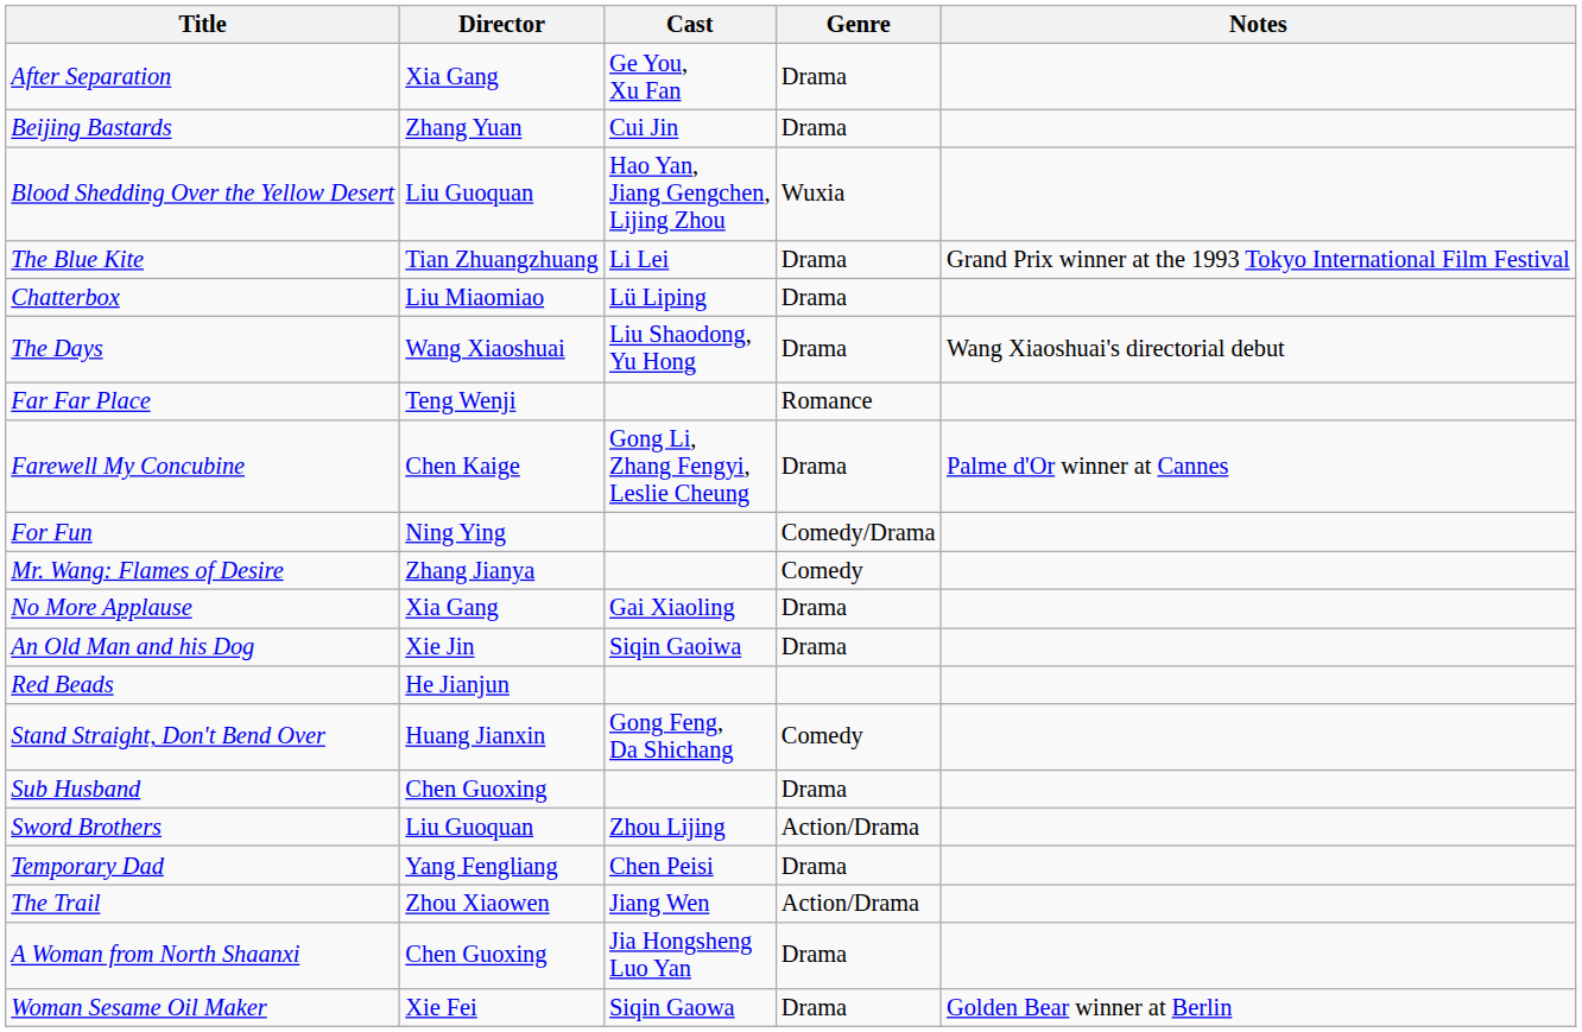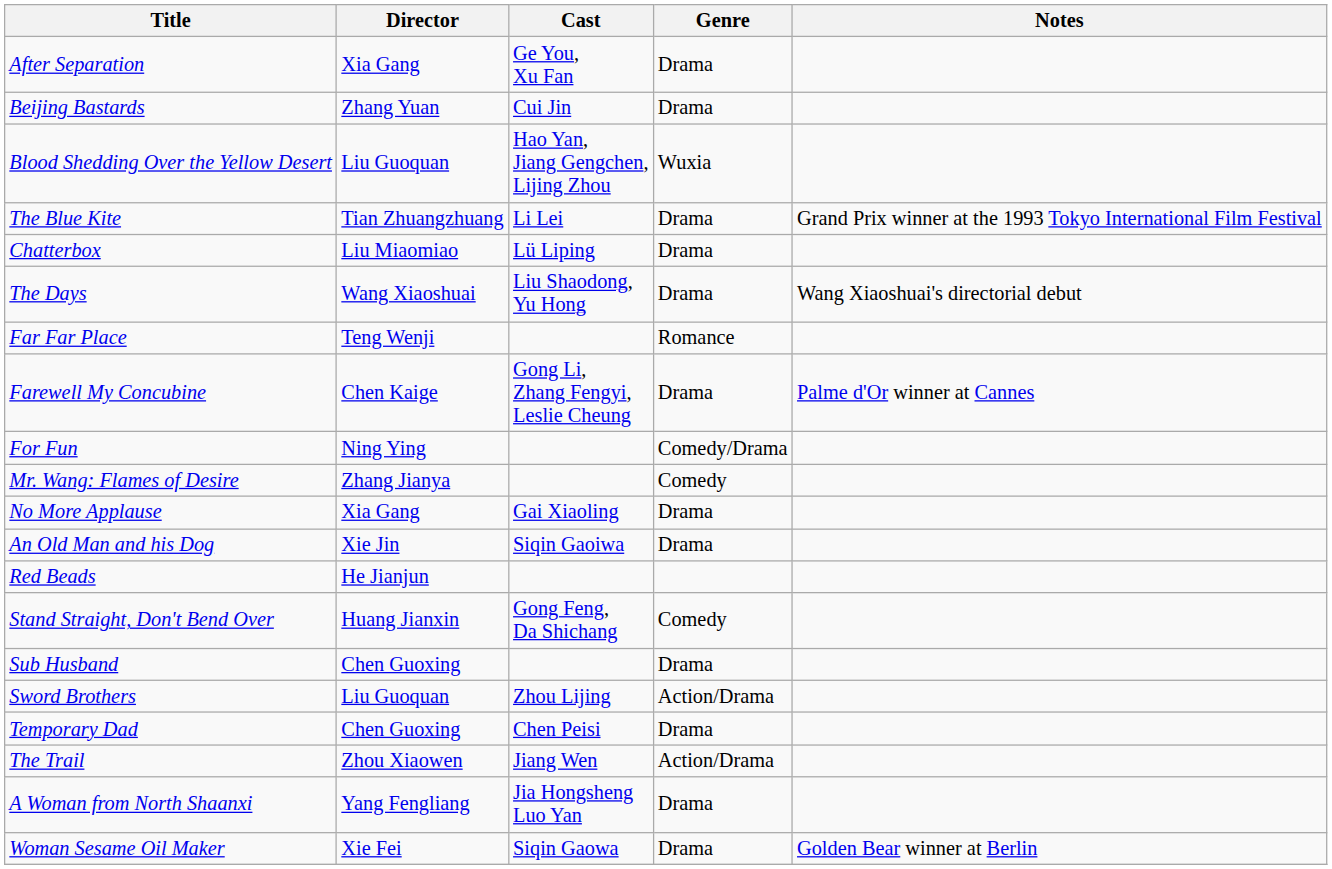Temporary Dad | Director: Yang Fengliang -> Chen Guoxing
A Woman from North Shaanxi | Director: Chen Guoxing -> Yang Fengliang
